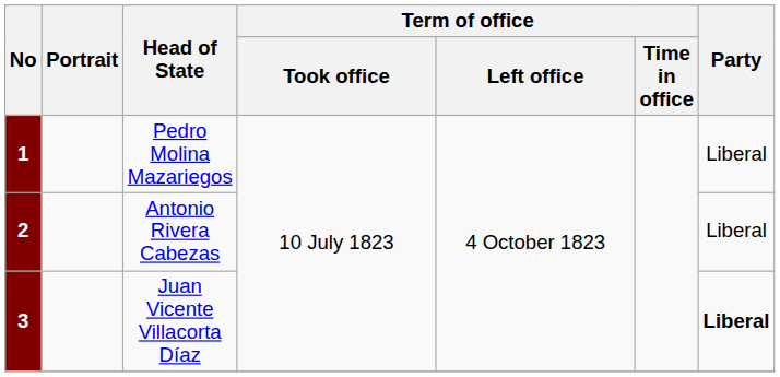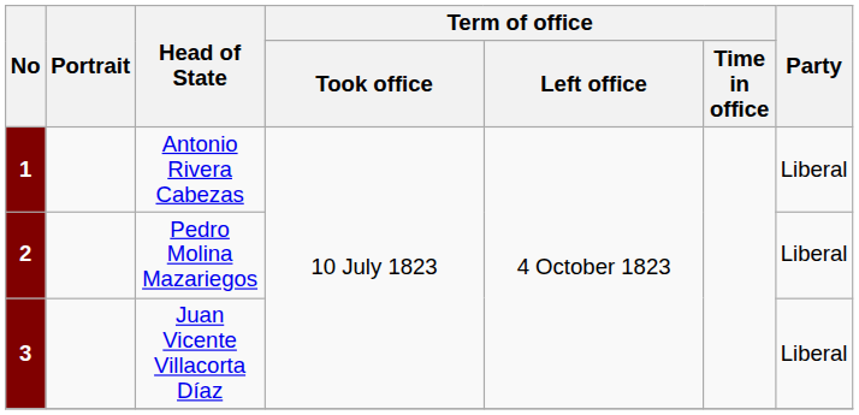1 | Head of State: Pedro Molina Mazariegos -> Antonio Rivera Cabezas
2 | Head of State: Antonio Rivera Cabezas -> Pedro Molina Mazariegos
3 | Party: bold -> normal
